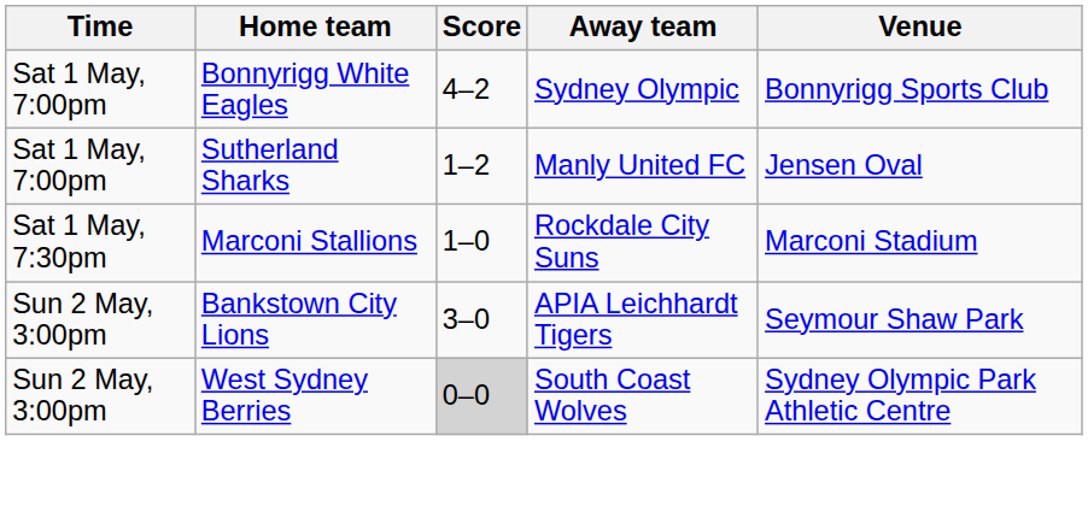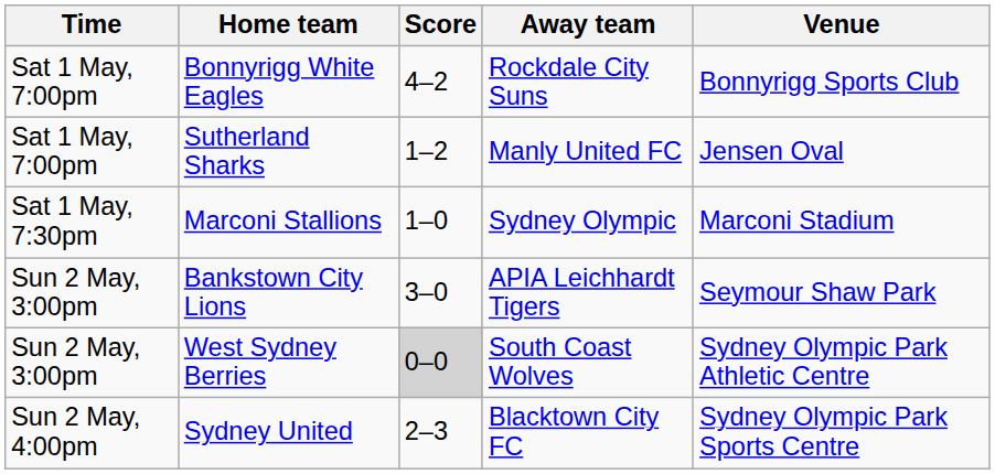Bonnyrigg White Eagles | Away team: Sydney Olympic -> Rockdale City Suns
Marconi Stallions | Away team: Rockdale City Suns -> Sydney Olympic
+ row: Sun 2 May, 4:00pm | Sydney United | 2–3 | Blacktown City FC | Sydney Olympic Park Sports Centre
